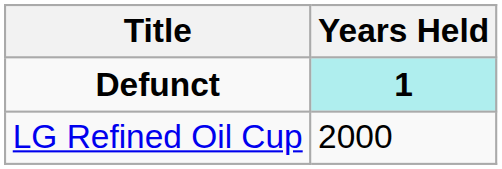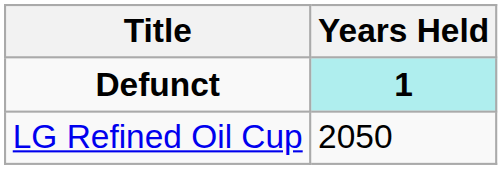LG Refined Oil Cup | Years Held: 2000 -> 2050
